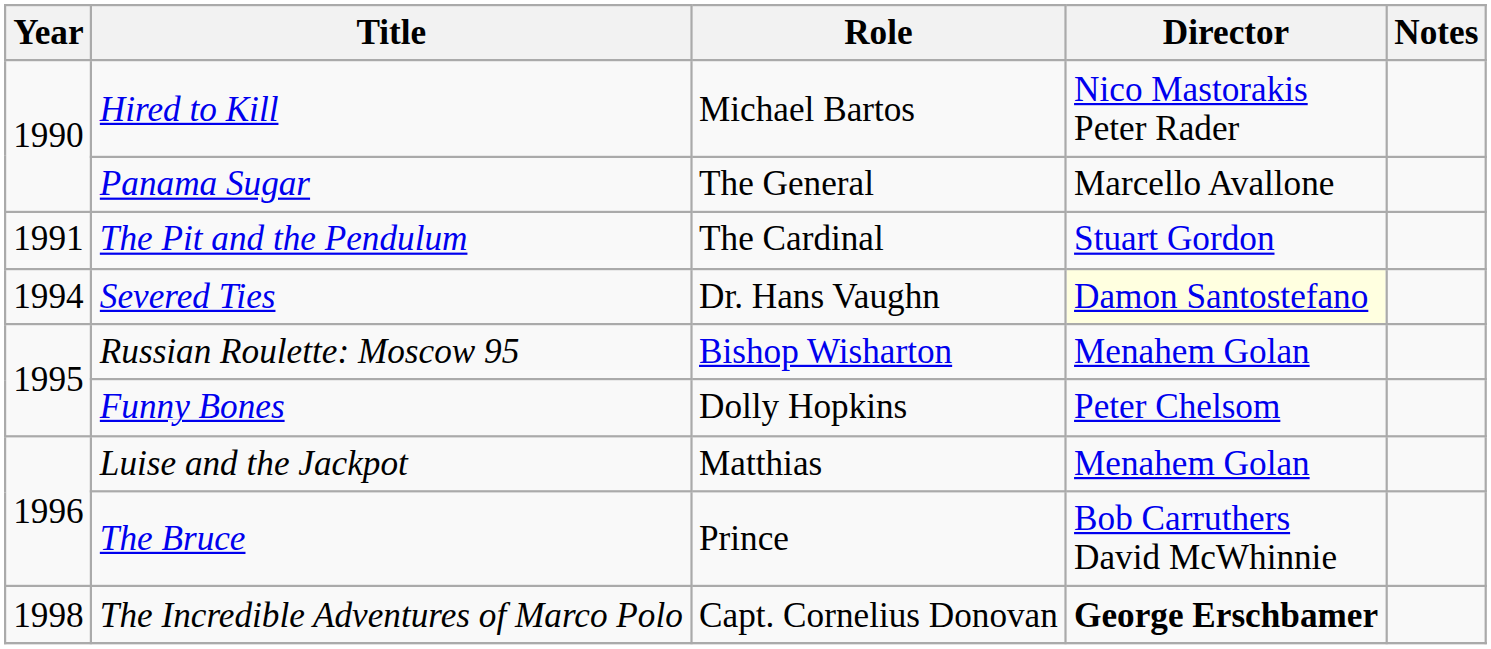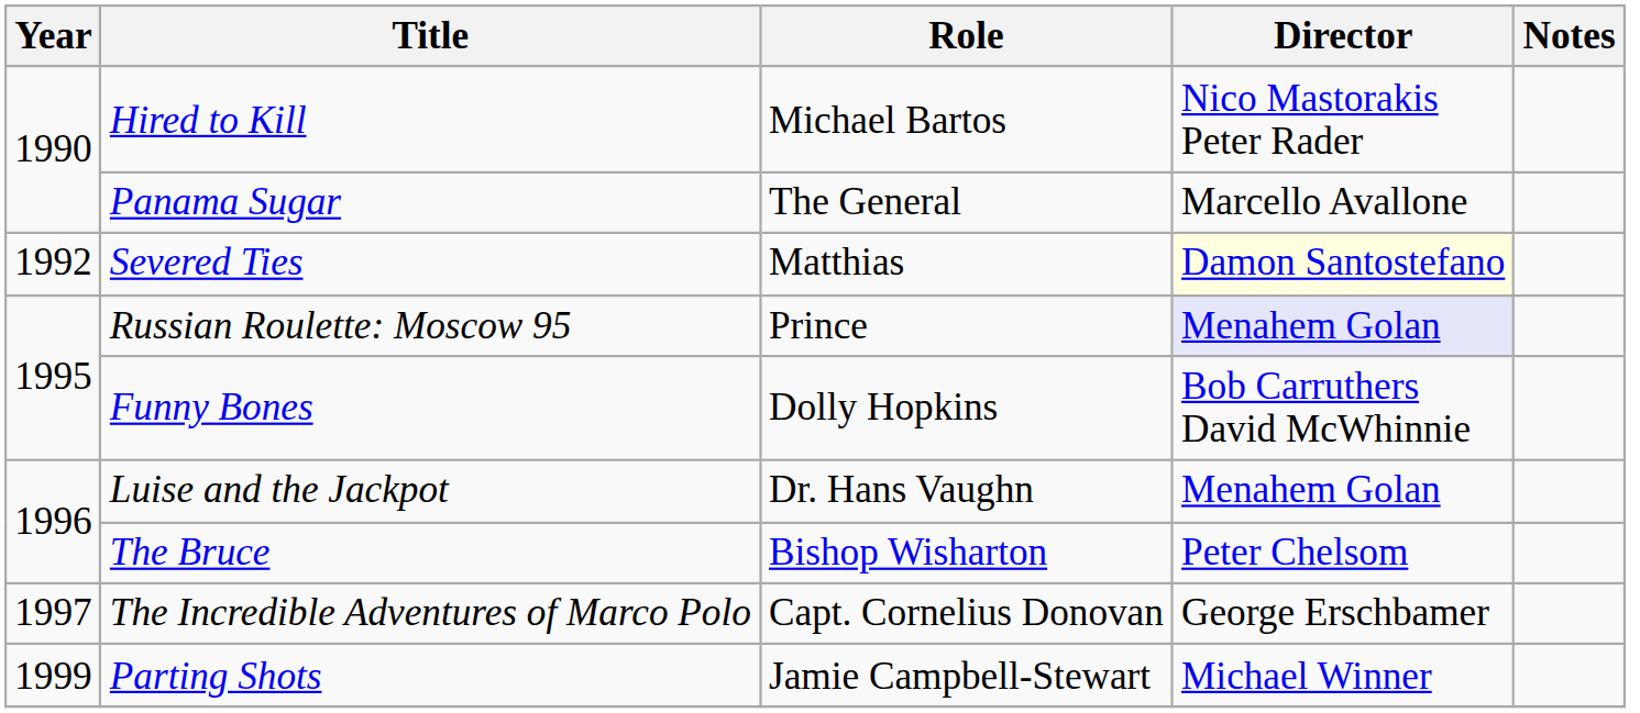- row: 1991 | The Pit and the Pendulum | The Cardinal | Stuart Gordon
Severed Ties | Year: 1994 -> 1992
Severed Ties | Role: Dr. Hans Vaughn -> Matthias
Russian Roulette: Moscow 95 | Role: Bishop Wisharton -> Prince
Russian Roulette: Moscow 95 | Director: no background -> lavender background
Funny Bones | Director: Peter Chelsom -> Bob Carruthers David McWhinnie
Luise and the Jackpot | Role: Matthias -> Dr. Hans Vaughn
The Bruce | Role: Prince -> Bishop Wisharton
The Bruce | Director: Bob Carruthers David McWhinnie -> Peter Chelsom
The Incredible Adventures of Marco Polo | Year: 1998 -> 1997
The Incredible Adventures of Marco Polo | Director: bold -> normal
+ row: 1999 | Parting Shots | Jamie Campbell-Stewart | Michael Winner
